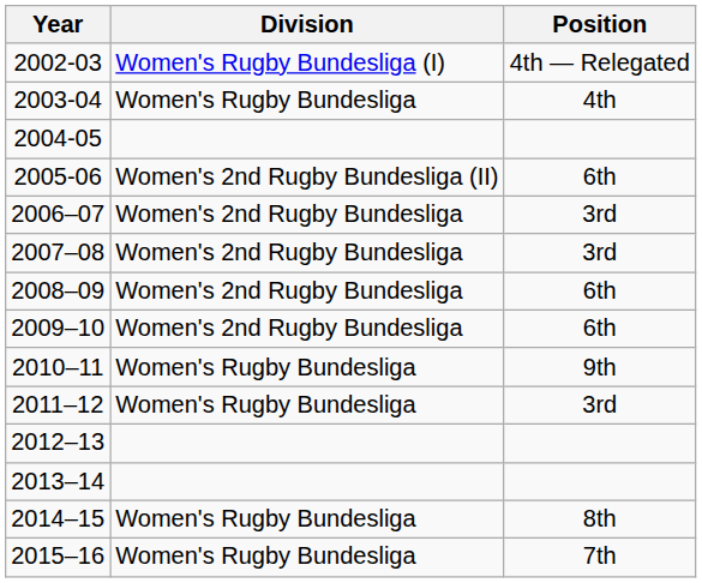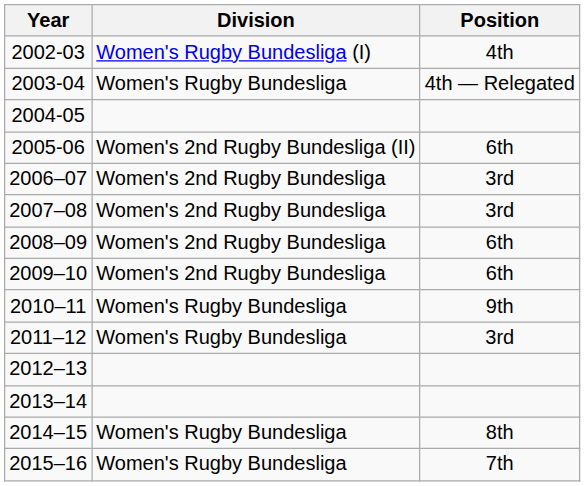2002-03 | Position: 4th — Relegated -> 4th
2003-04 | Position: 4th -> 4th — Relegated
